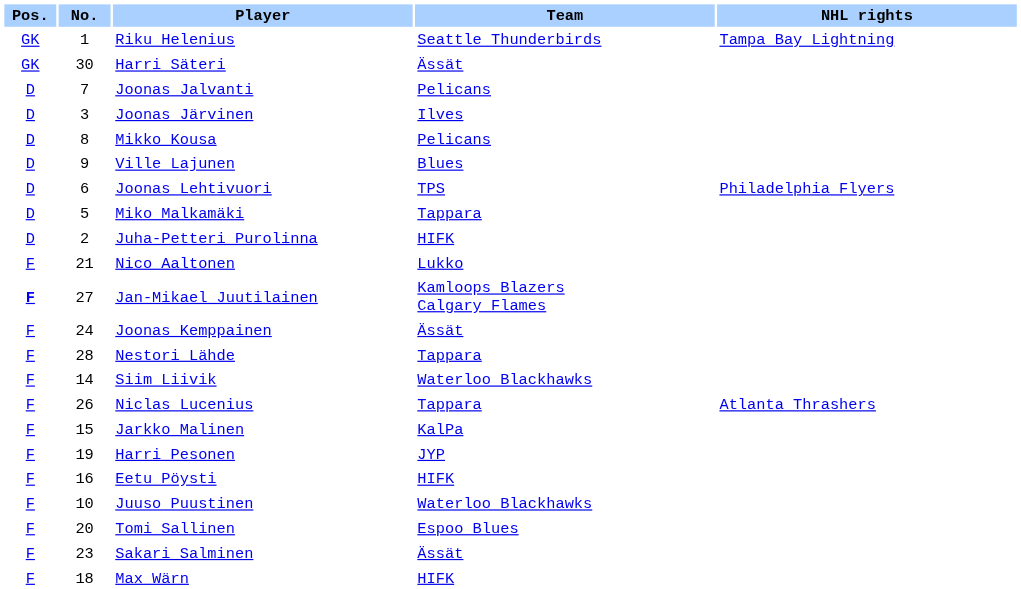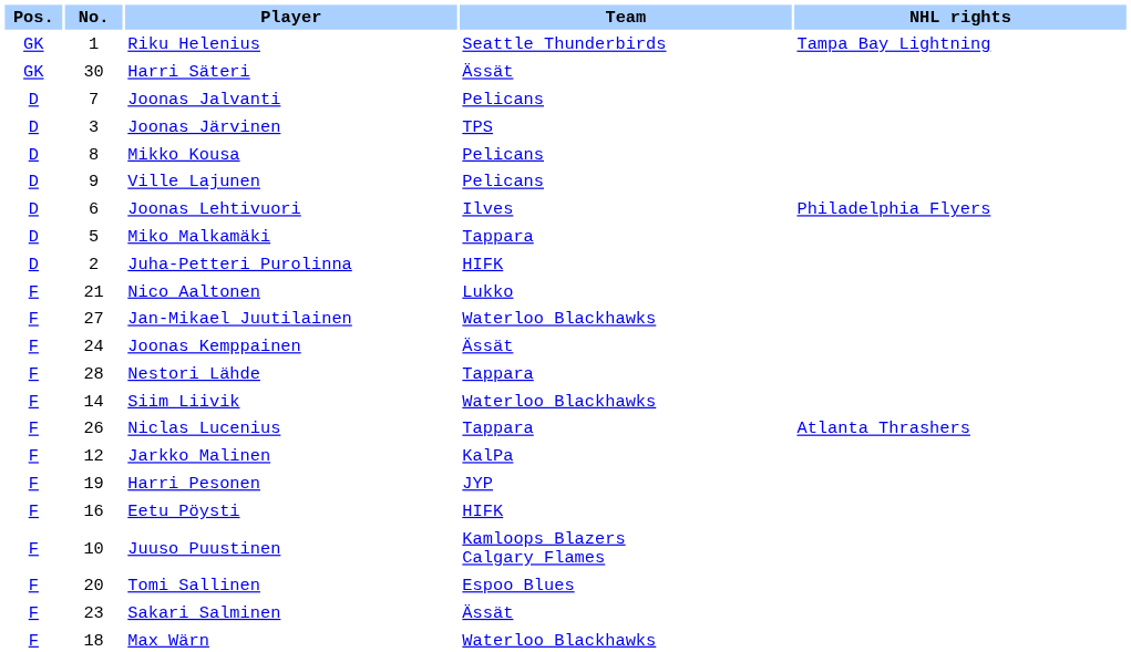Joonas Järvinen | Team: Ilves -> TPS
Ville Lajunen | Team: Blues -> Pelicans
Joonas Lehtivuori | Team: TPS -> Ilves
Jan-Mikael Juutilainen | Pos.: bold -> normal
Jan-Mikael Juutilainen | Team: Kamloops Blazers Calgary Flames -> Waterloo Blackhawks
Jarkko Malinen | No.: 15 -> 12
Juuso Puustinen | Team: Waterloo Blackhawks -> Kamloops Blazers Calgary Flames
Max Wärn | Team: HIFK -> Waterloo Blackhawks
